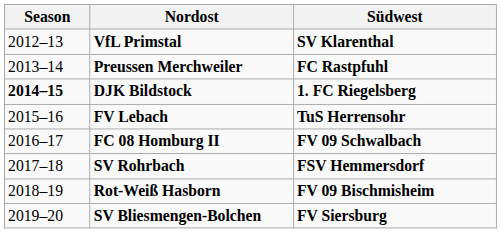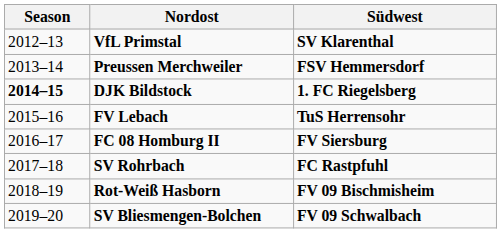Preussen Merchweiler | Südwest: FC Rastpfuhl -> FSV Hemmersdorf
FC 08 Homburg II | Südwest: FV 09 Schwalbach -> FV Siersburg
SV Rohrbach | Südwest: FSV Hemmersdorf -> FC Rastpfuhl
SV Bliesmengen-Bolchen | Südwest: FV Siersburg -> FV 09 Schwalbach
